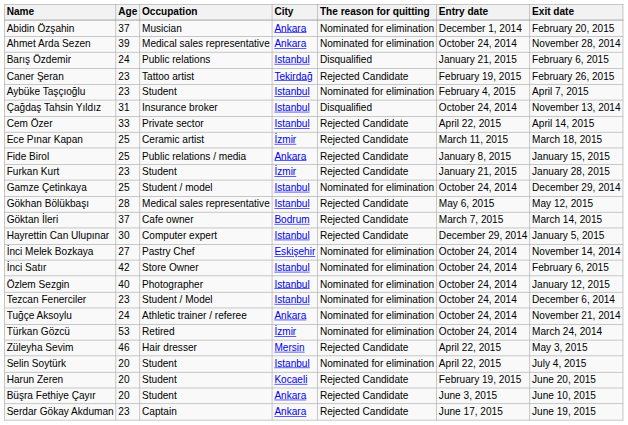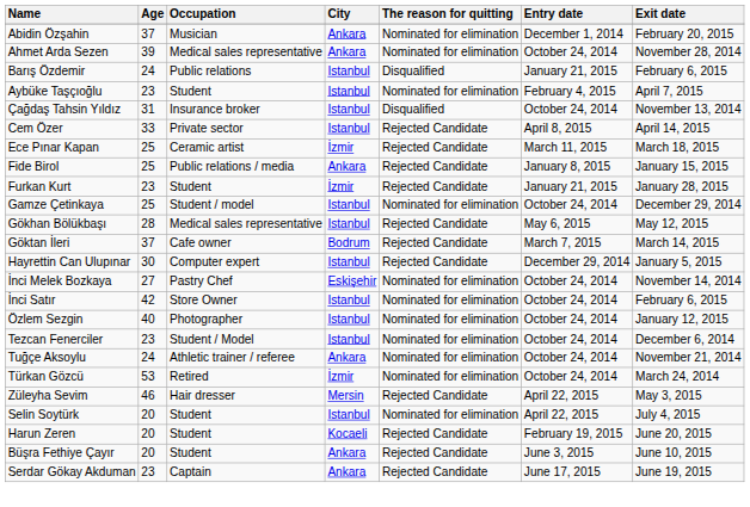- row: Caner Şeran | 23 | Tattoo artist | Tekirdağ | Rejected Candidate | February 19, 2015 | February 26, 2015
Cem Özer | Entry date: April 22, 2015 -> April 8, 2015
